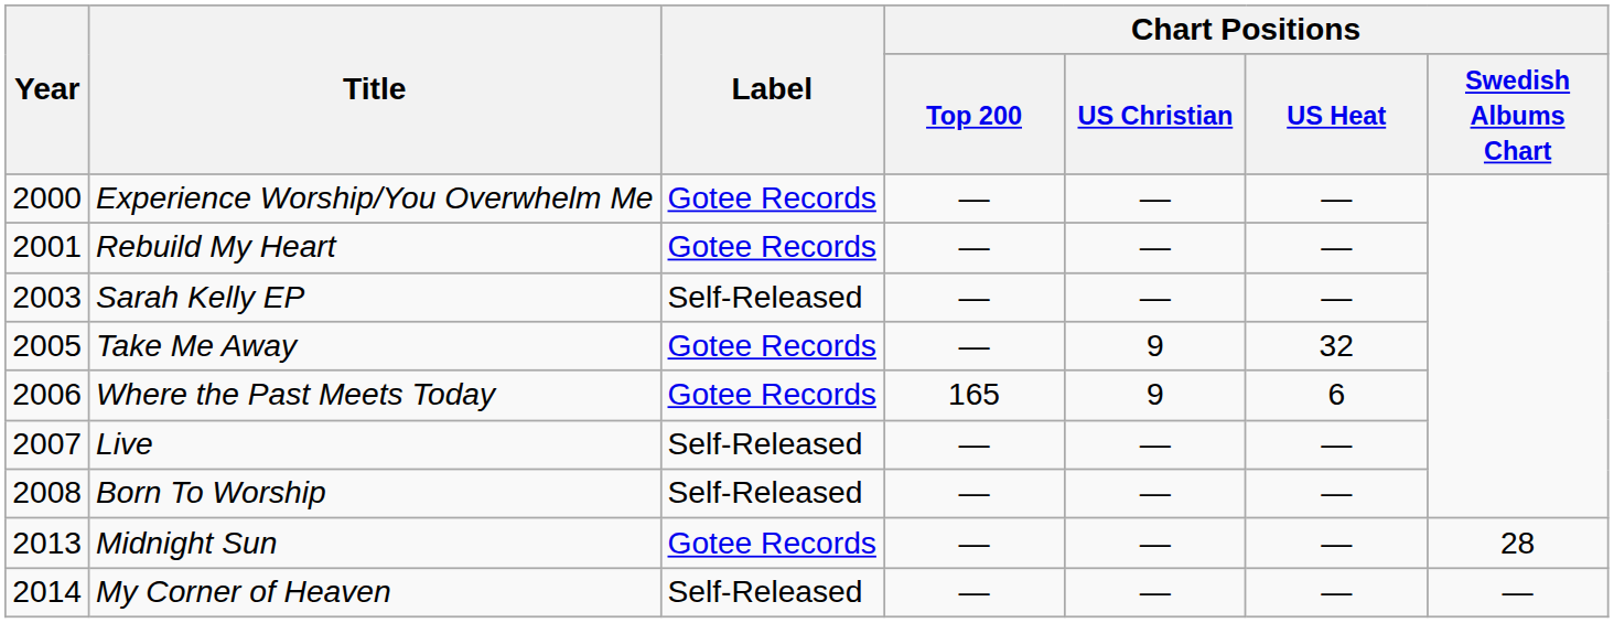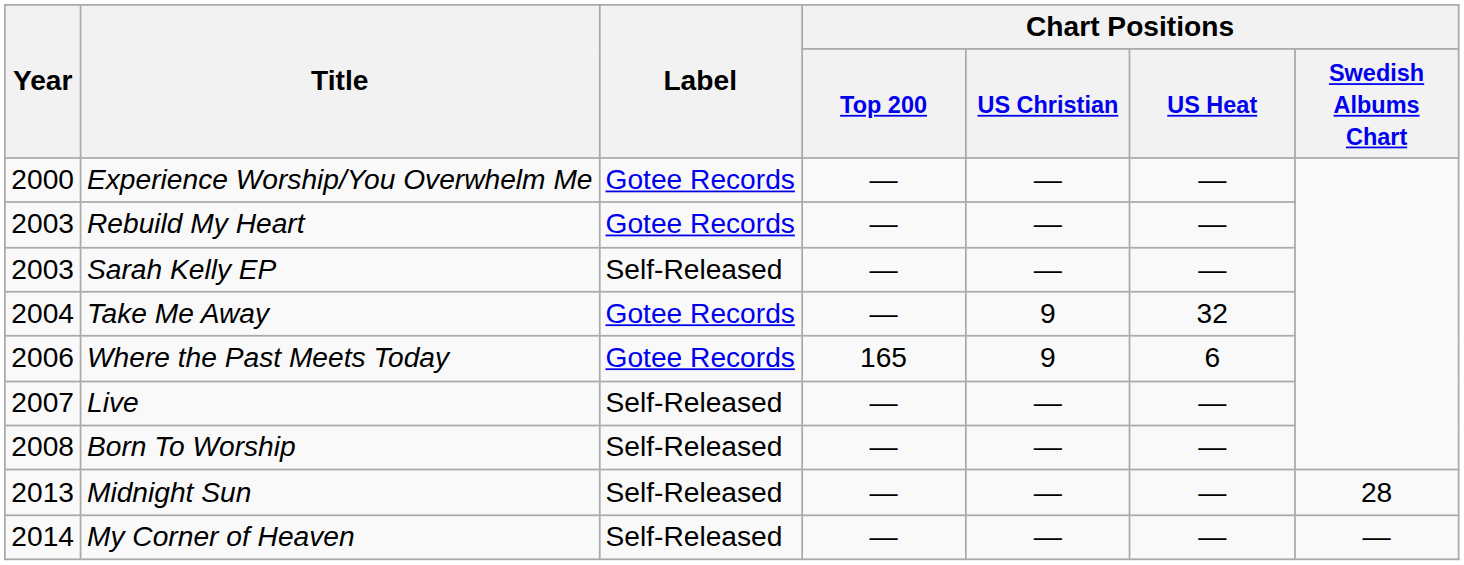Rebuild My Heart | Year: 2001 -> 2003
Take Me Away | Year: 2005 -> 2004
Midnight Sun | Label: Gotee Records -> Self-Released
